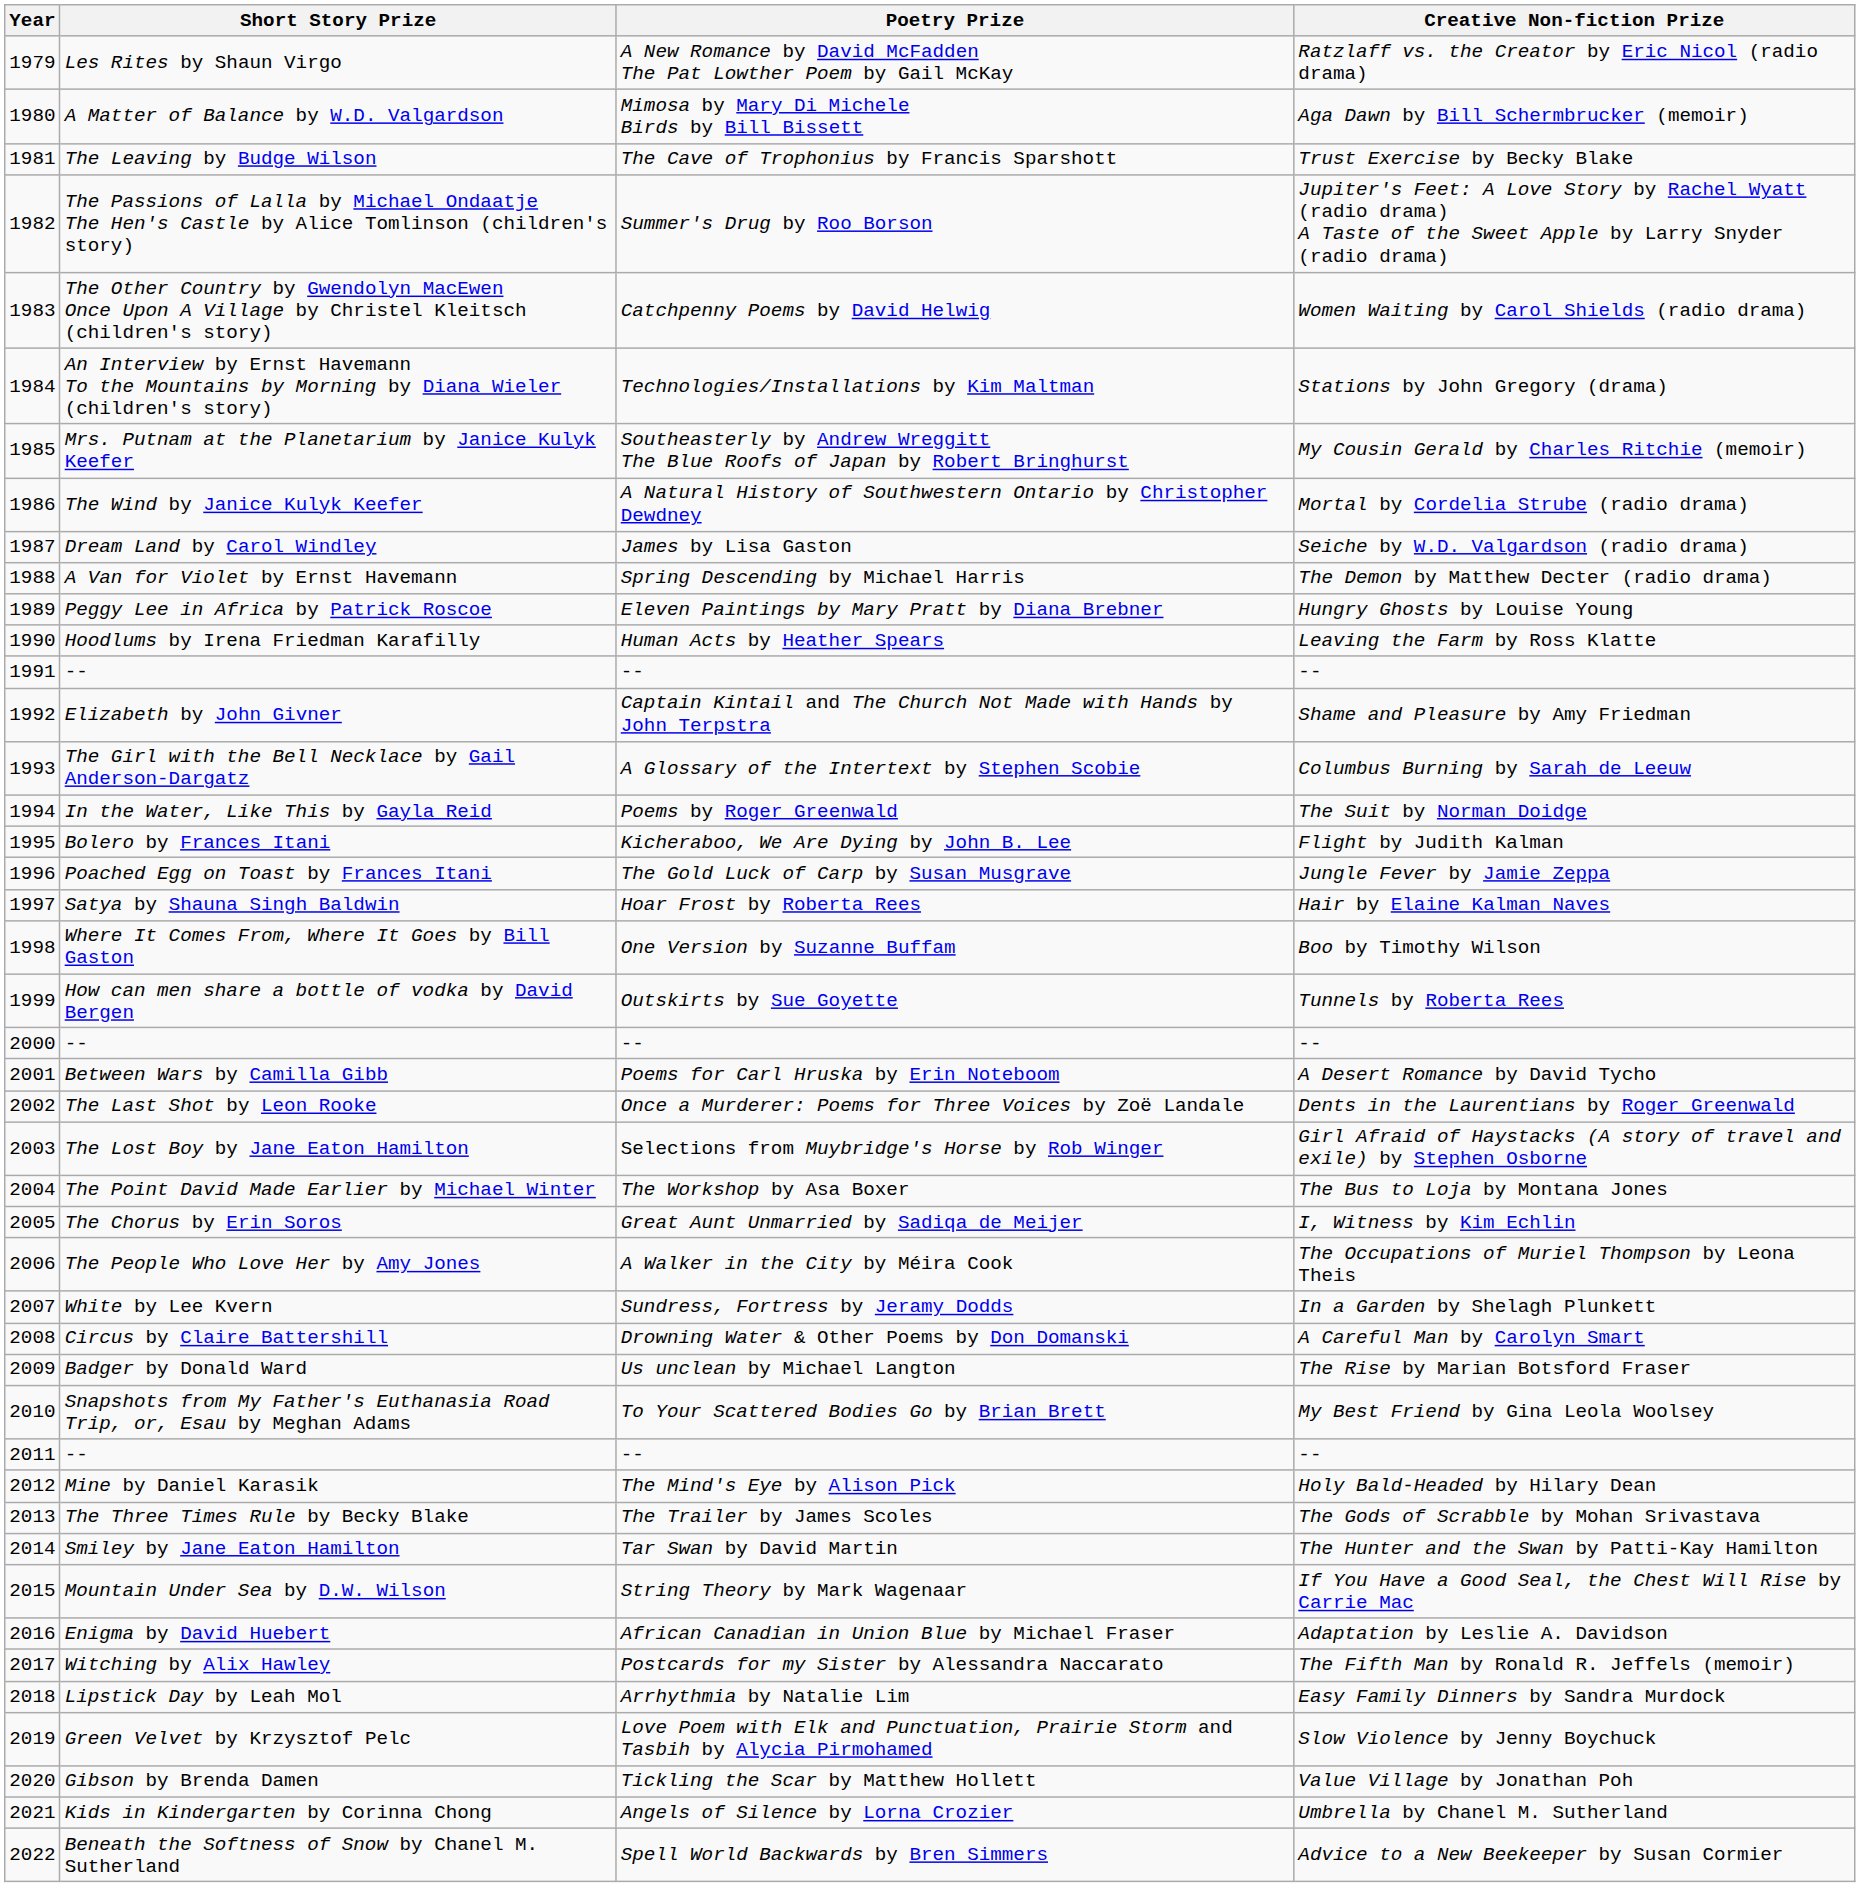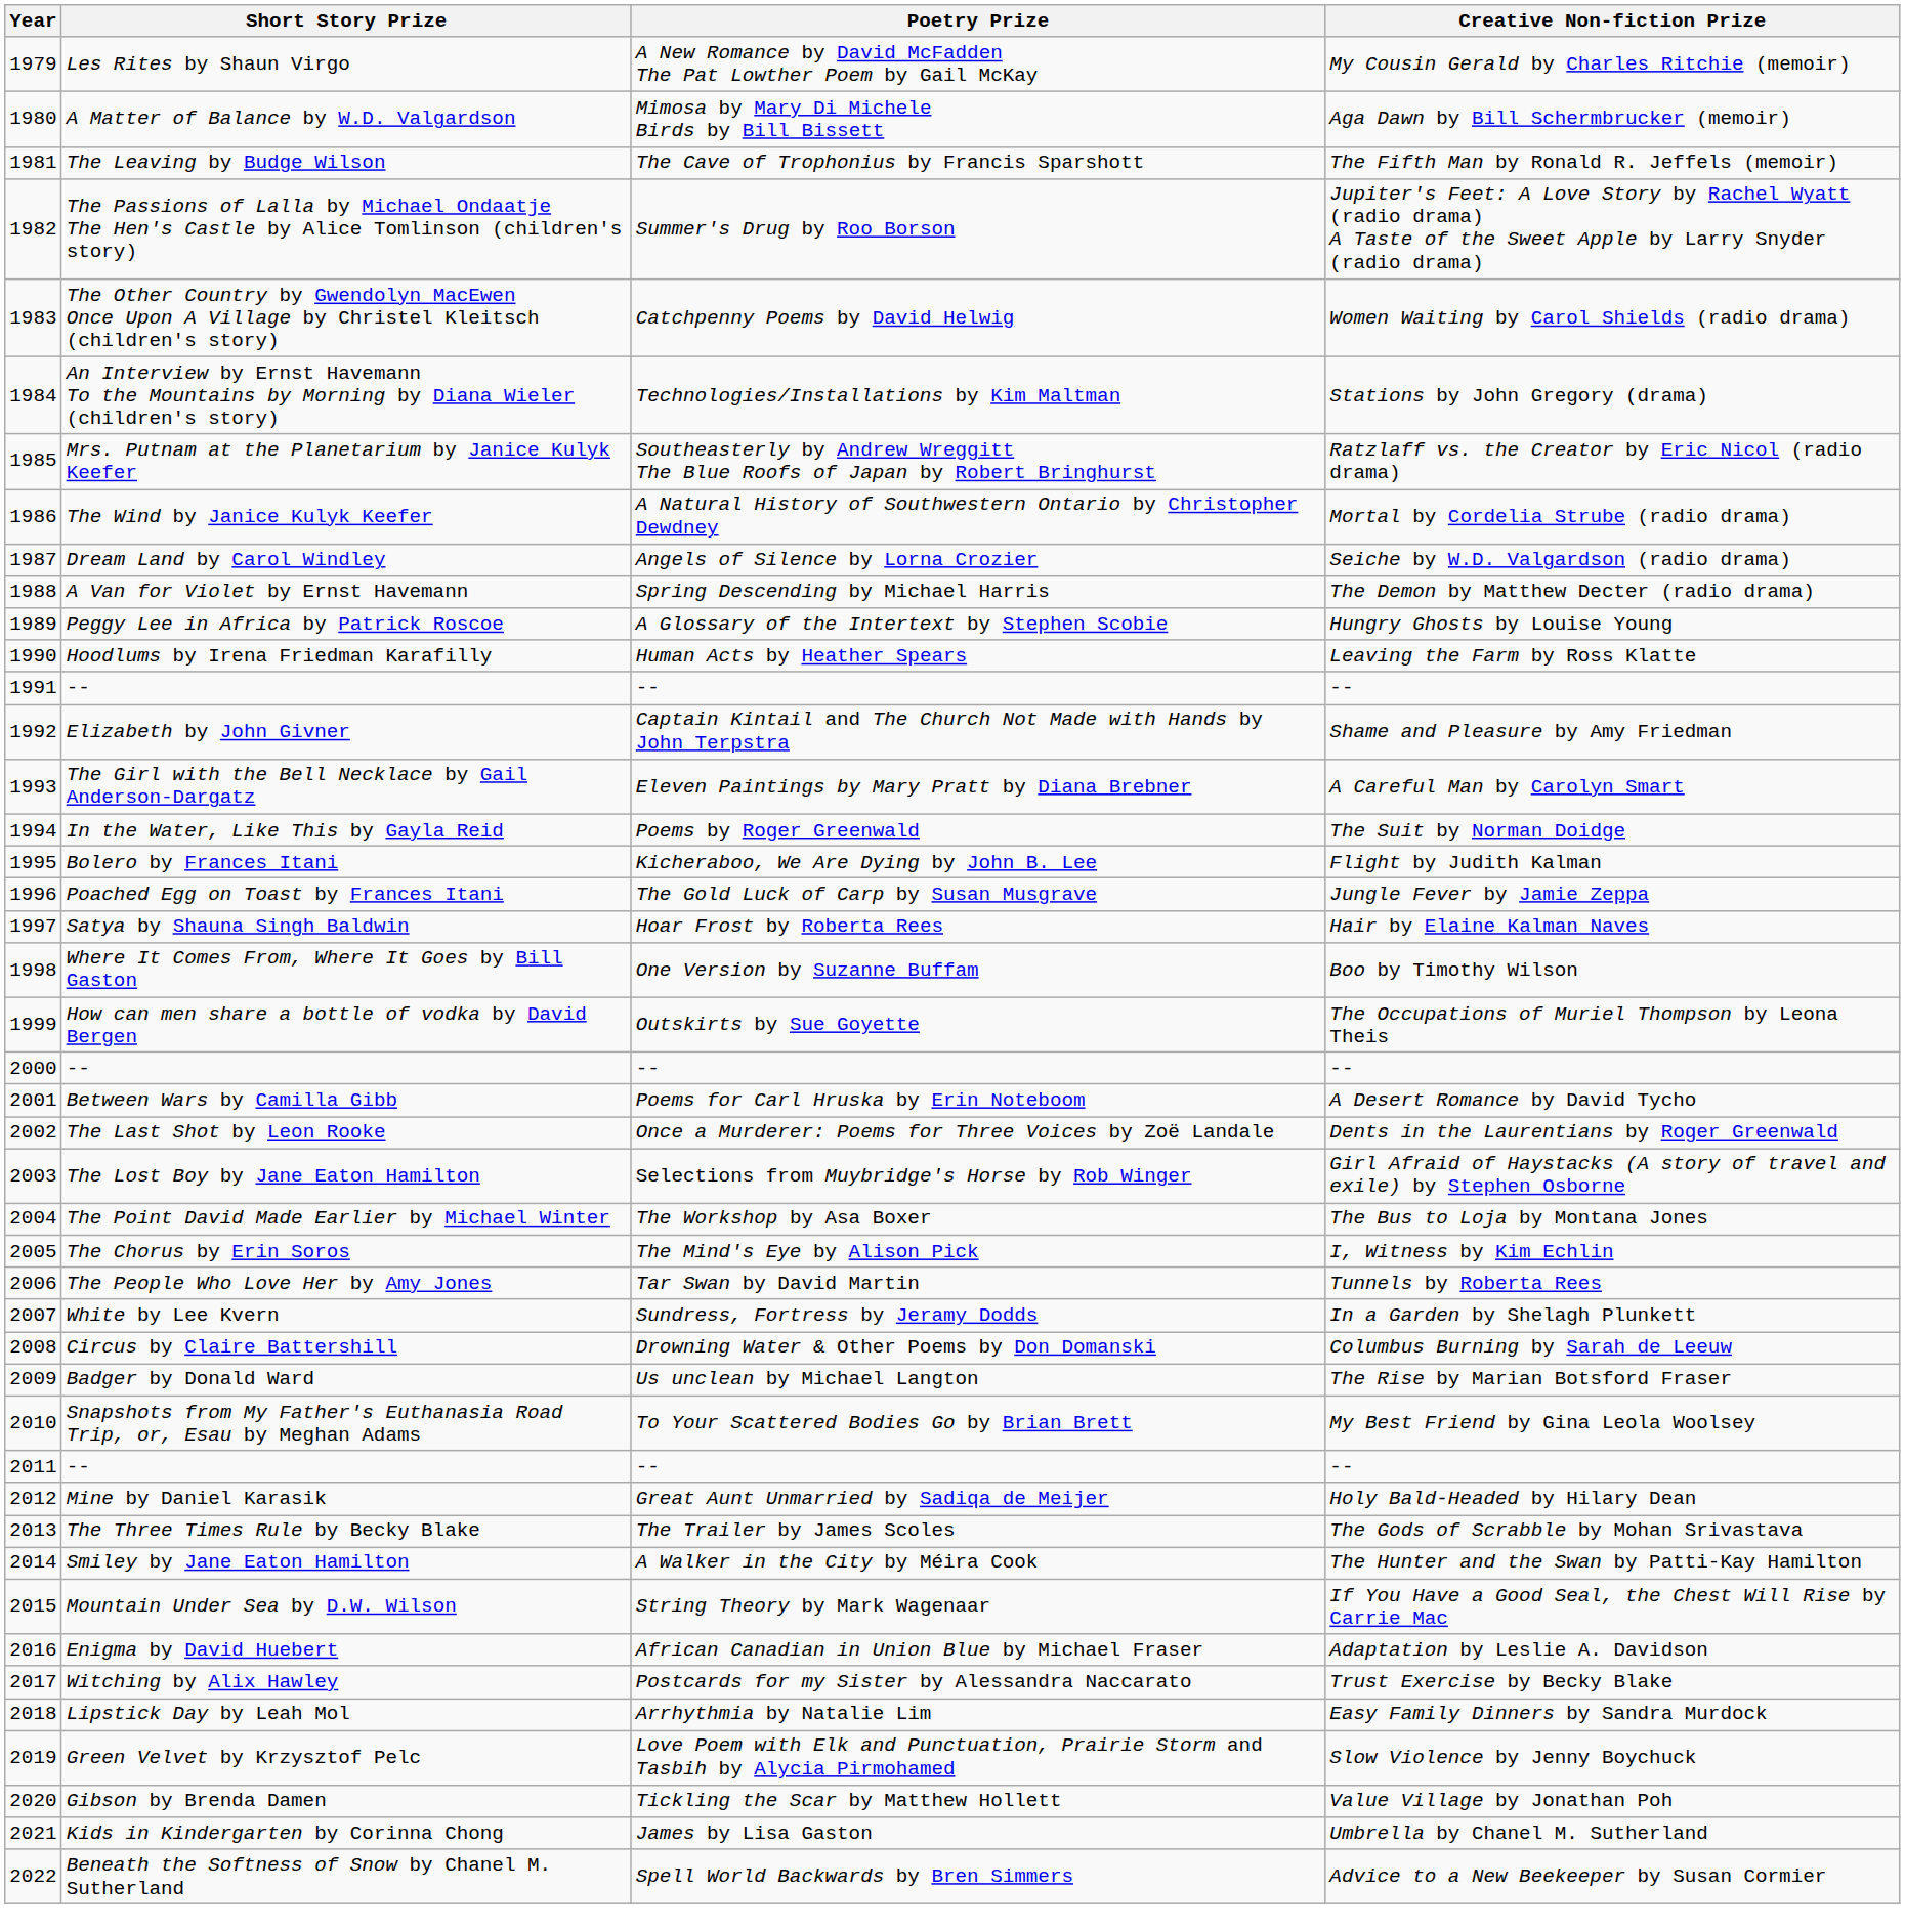Les Rites by Shaun Virgo | Creative Non-fiction Prize: Ratzlaff vs. the Creator by Eric Nicol (radio drama) -> My Cousin Gerald by Charles Ritchie (memoir)
The Leaving by Budge Wilson | Creative Non-fiction Prize: Trust Exercise by Becky Blake -> The Fifth Man by Ronald R. Jeffels (memoir)
Mrs. Putnam at the Planetarium by Janice Kulyk Keefer | Creative Non-fiction Prize: My Cousin Gerald by Charles Ritchie (memoir) -> Ratzlaff vs. the Creator by Eric Nicol (radio drama)
Dream Land by Carol Windley | Poetry Prize: James by Lisa Gaston -> Angels of Silence by Lorna Crozier
Peggy Lee in Africa by Patrick Roscoe | Poetry Prize: Eleven Paintings by Mary Pratt by Diana Brebner -> A Glossary of the Intertext by Stephen Scobie
The Girl with the Bell Necklace by Gail Anderson-Dargatz | Poetry Prize: A Glossary of the Intertext by Stephen Scobie -> Eleven Paintings by Mary Pratt by Diana Brebner
The Girl with the Bell Necklace by Gail Anderson-Dargatz | Creative Non-fiction Prize: Columbus Burning by Sarah de Leeuw -> A Careful Man by Carolyn Smart
How can men share a bottle of vodka by David Bergen | Creative Non-fiction Prize: Tunnels by Roberta Rees -> The Occupations of Muriel Thompson by Leona Theis
The Chorus by Erin Soros | Poetry Prize: Great Aunt Unmarried by Sadiqa de Meijer -> The Mind's Eye by Alison Pick
The People Who Love Her by Amy Jones | Poetry Prize: A Walker in the City by Méira Cook -> Tar Swan by David Martin
The People Who Love Her by Amy Jones | Creative Non-fiction Prize: The Occupations of Muriel Thompson by Leona Theis -> Tunnels by Roberta Rees
Circus by Claire Battershill | Creative Non-fiction Prize: A Careful Man by Carolyn Smart -> Columbus Burning by Sarah de Leeuw
Mine by Daniel Karasik | Poetry Prize: The Mind's Eye by Alison Pick -> Great Aunt Unmarried by Sadiqa de Meijer
Smiley by Jane Eaton Hamilton | Poetry Prize: Tar Swan by David Martin -> A Walker in the City by Méira Cook
Witching by Alix Hawley | Creative Non-fiction Prize: The Fifth Man by Ronald R. Jeffels (memoir) -> Trust Exercise by Becky Blake
Kids in Kindergarten by Corinna Chong | Poetry Prize: Angels of Silence by Lorna Crozier -> James by Lisa Gaston
